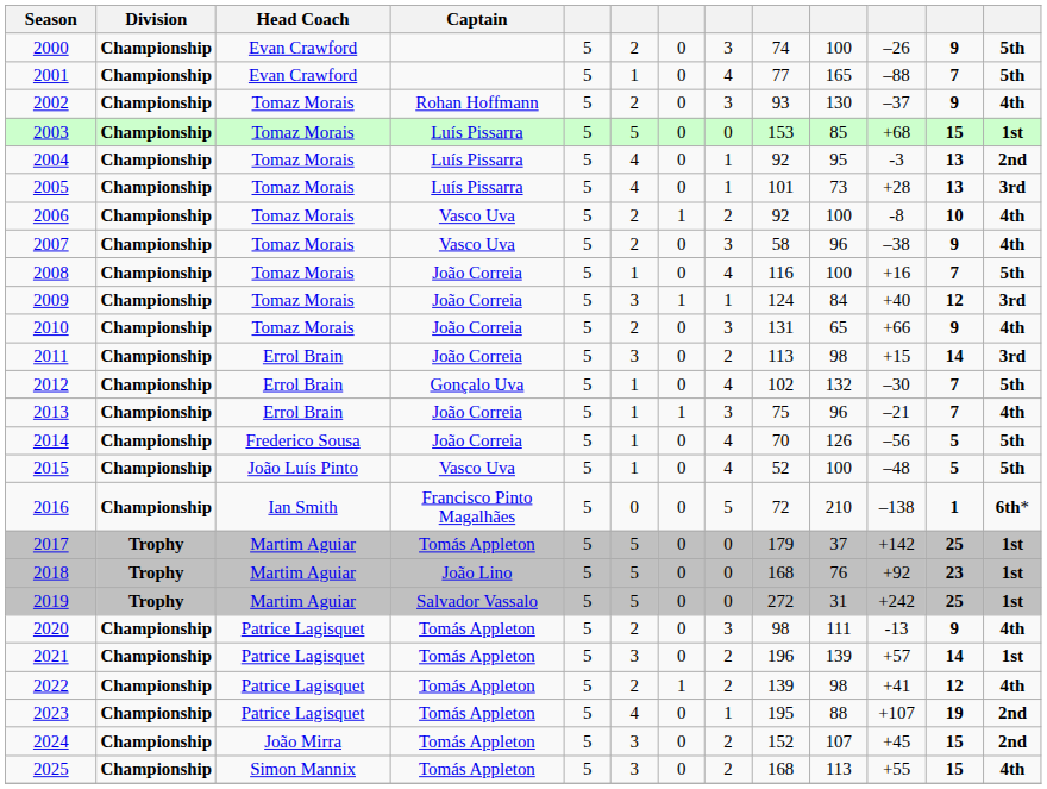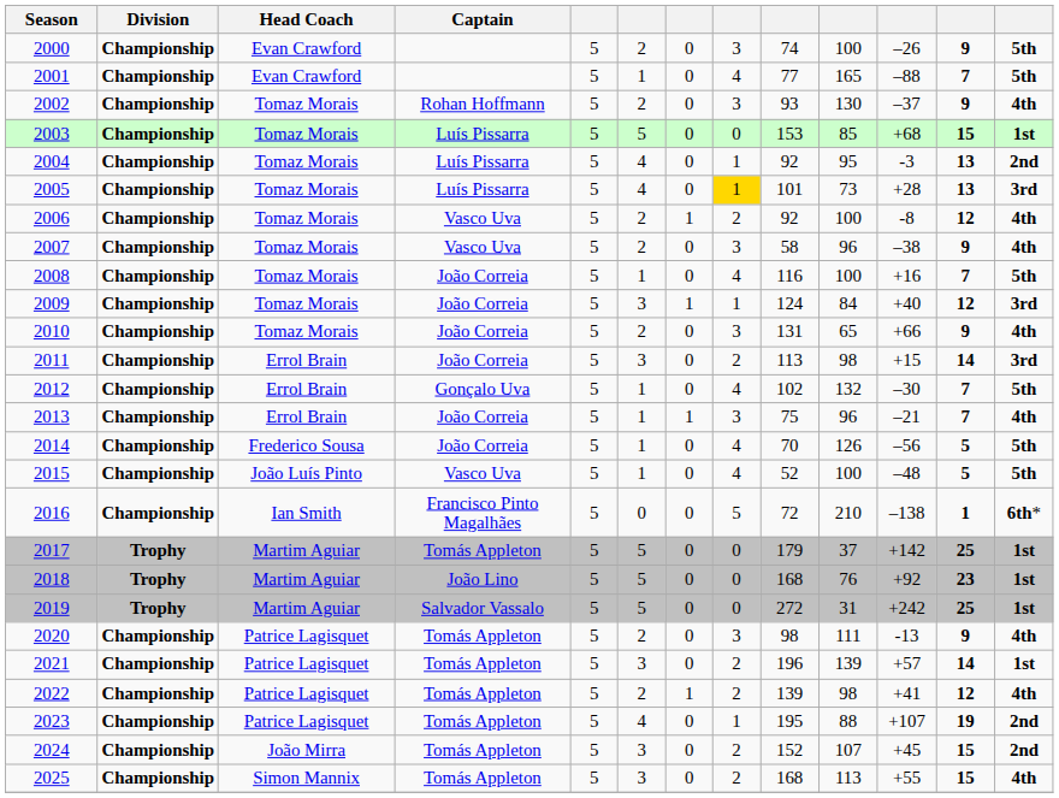2005 | column 8: no background -> gold background
2006 | column 12: 10 -> 12
